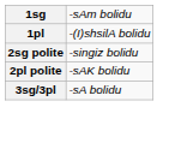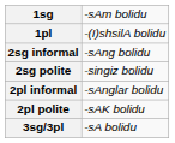+ row: 2sg informal | -sAng bolidu
+ row: 2pl informal | -sAnglar bolidu
